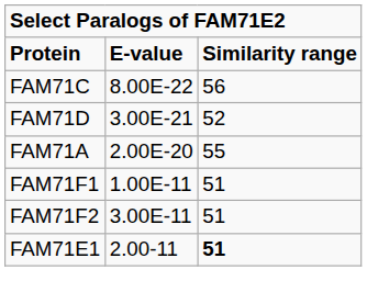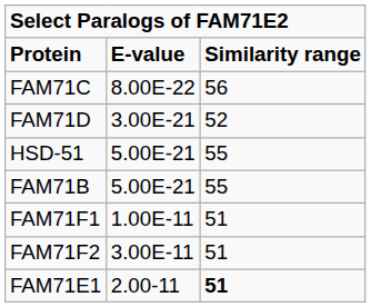+ row: HSD-51 | 5.00E-21 | 55
+ row: FAM71B | 5.00E-21 | 55
- row: FAM71A | 2.00E-20 | 55
